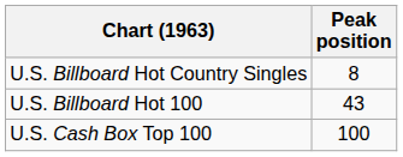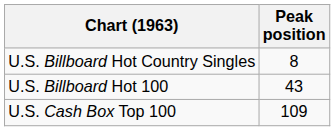U.S. Cash Box Top 100 | Peak position: 100 -> 109
